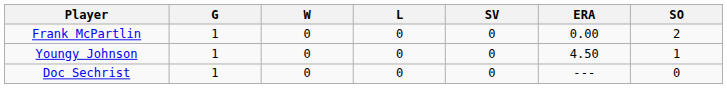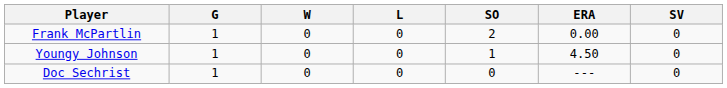columns swapped: SV <-> SO
